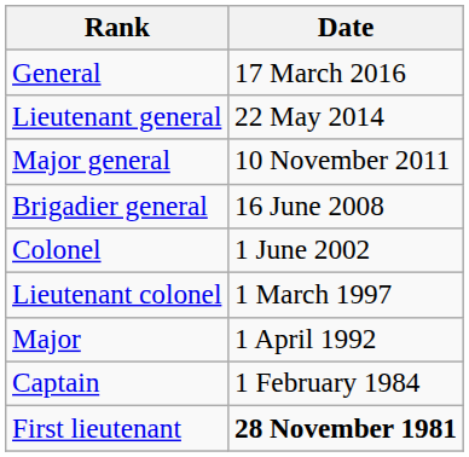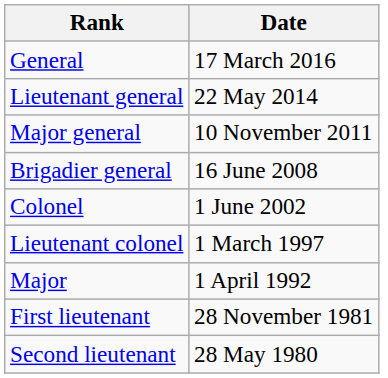- row: Captain | 1 February 1984
First lieutenant | Date: bold -> normal
+ row: Second lieutenant | 28 May 1980
